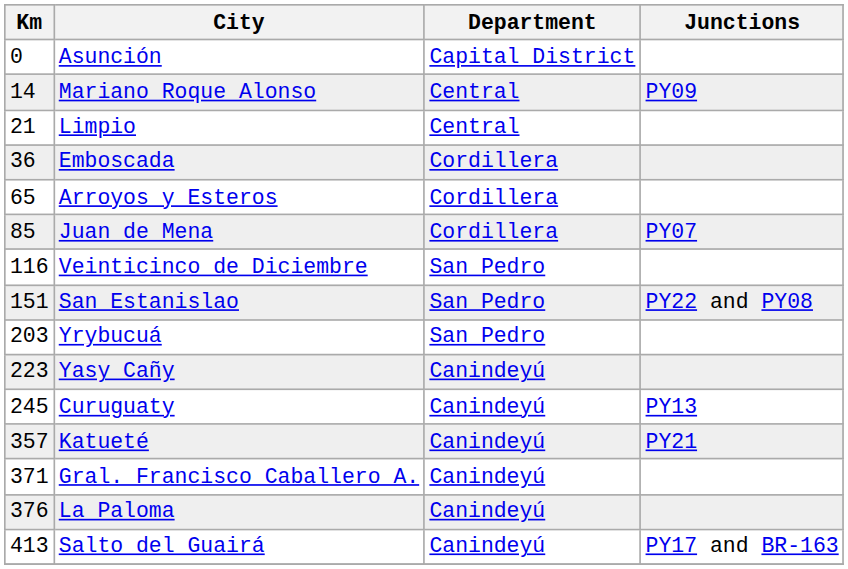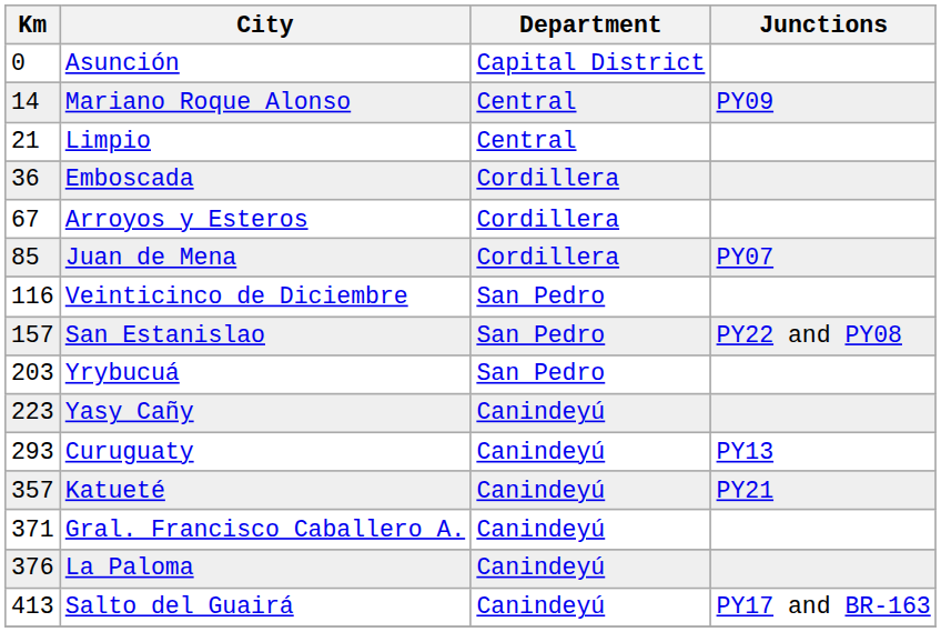Arroyos y Esteros | Km: 65 -> 67
San Estanislao | Km: 151 -> 157
Curuguaty | Km: 245 -> 293
